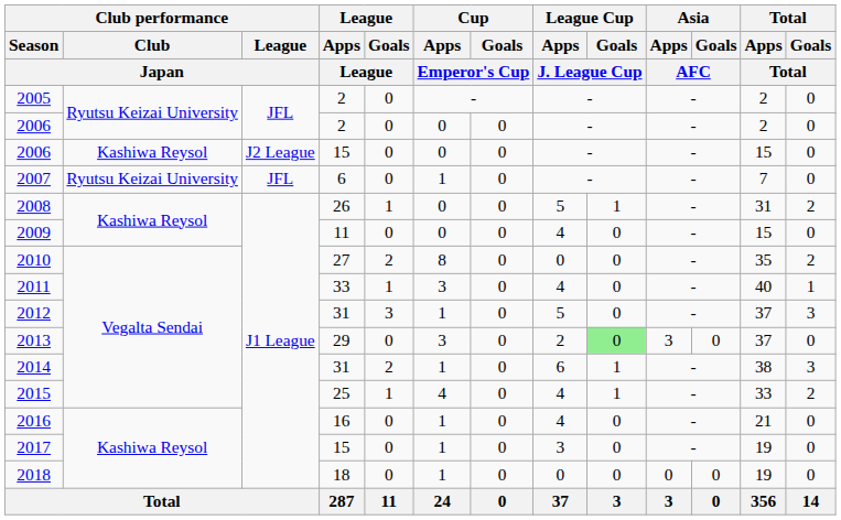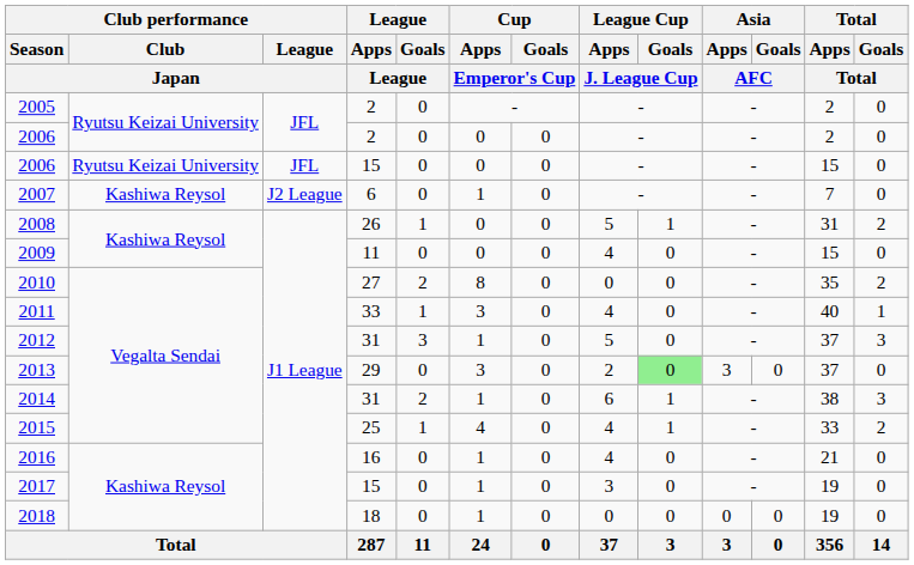2006 / 15 | Club performance / Club / Japan: Kashiwa Reysol -> Ryutsu Keizai University
2006 / 15 | Club performance / League / Japan: J2 League -> JFL
2007 | Club performance / Club / Japan: Ryutsu Keizai University -> Kashiwa Reysol
2007 | Club performance / League / Japan: JFL -> J2 League
